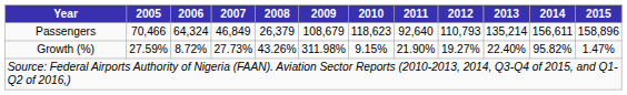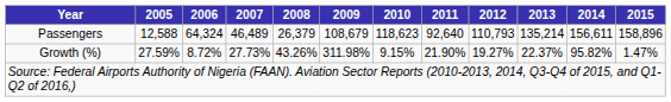Passengers | 2005: 70,466 -> 12,588
Passengers | 2007: 46,849 -> 46,489
Growth (%) | 2013: 22.40% -> 22.37%
